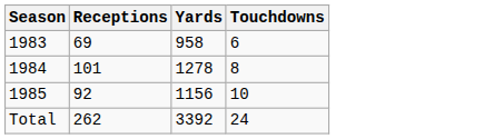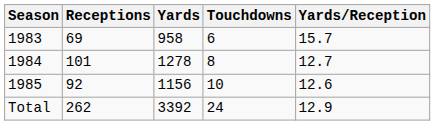+ column: Yards/Reception | 15.7 | 12.7 | 12.6 | 12.9
